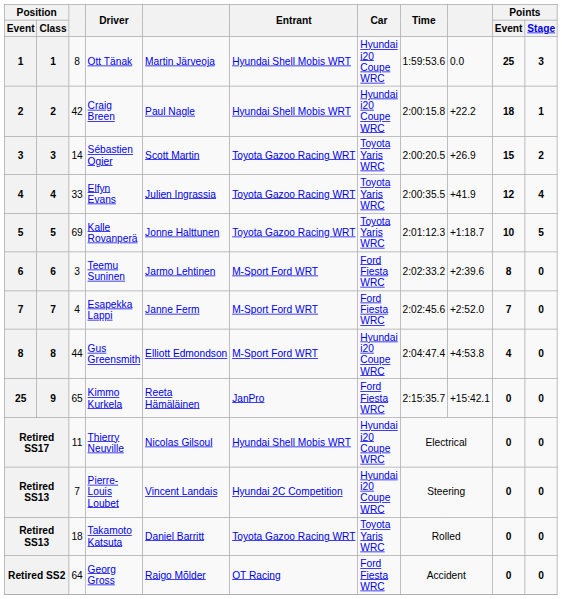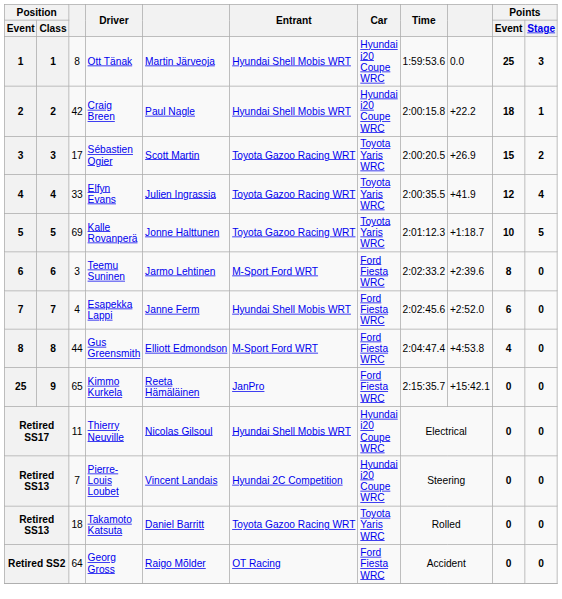Sébastien Ogier | column 3: 14 -> 17
Esapekka Lappi | Entrant: M-Sport Ford WRT -> Hyundai Shell Mobis WRT
Esapekka Lappi | Points / Event: 7 -> 6
Gus Greensmith | Car: Hyundai i20 Coupe WRC -> Ford Fiesta WRC
